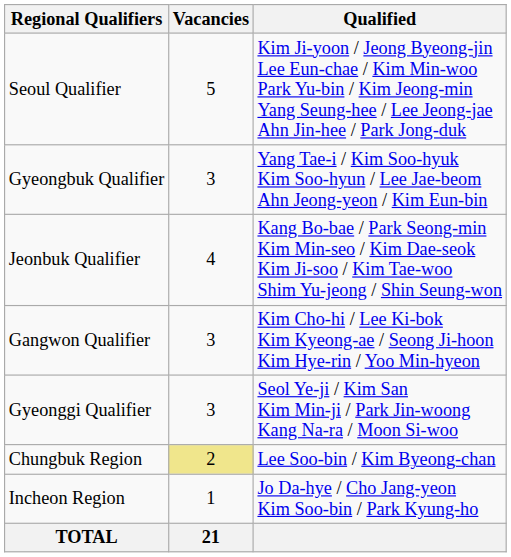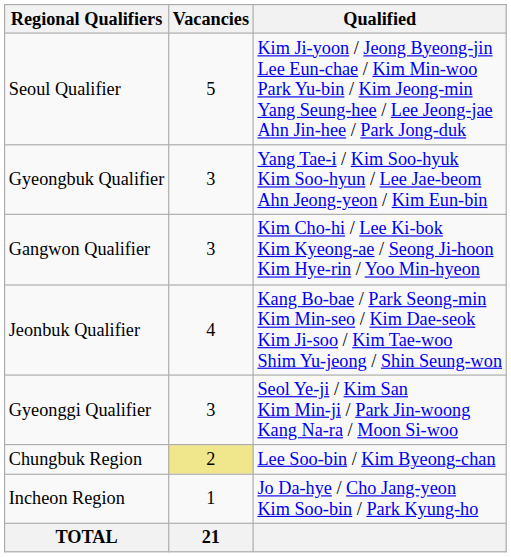rows swapped: Gangwon Qualifier <-> Jeonbuk Qualifier
